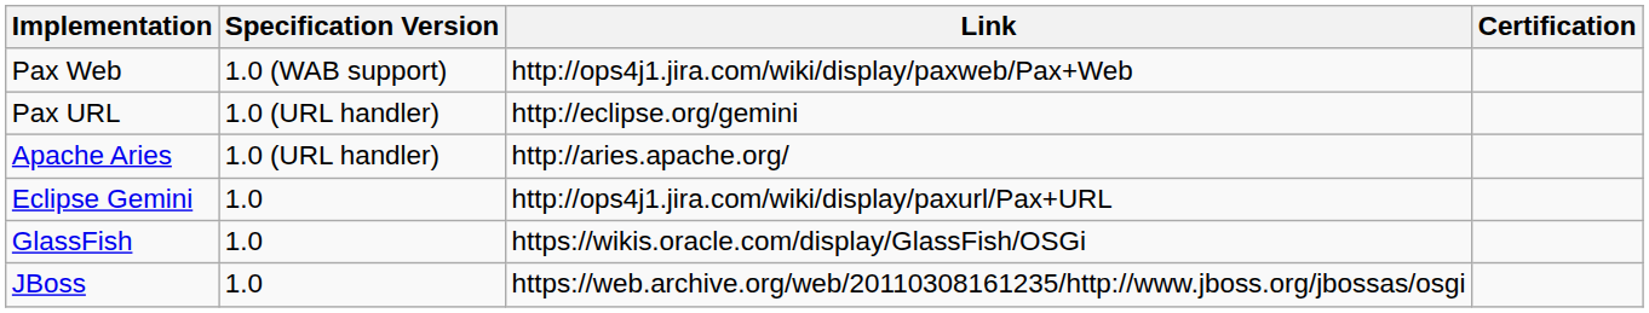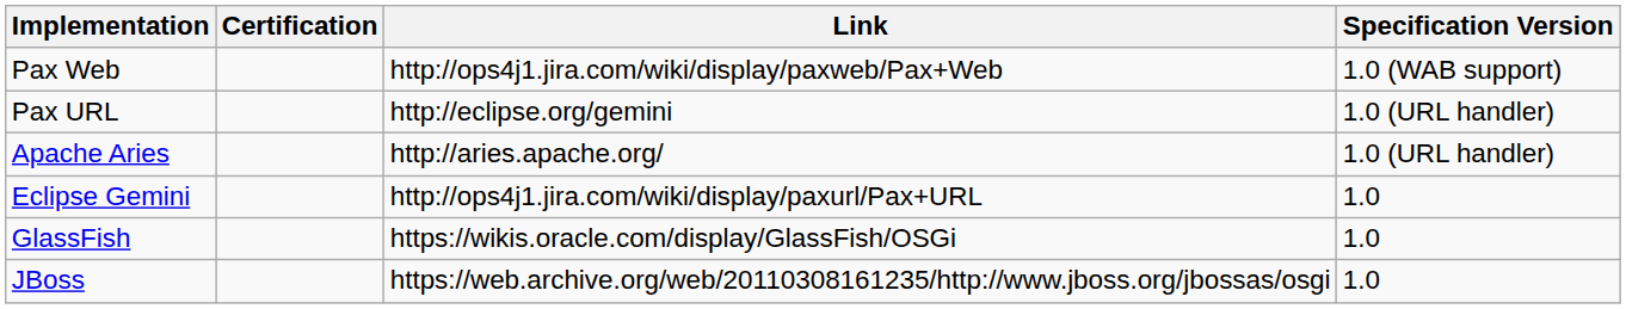columns swapped: Specification Version <-> Certification
